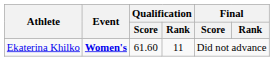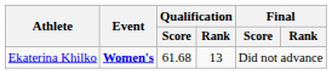Ekaterina Khilko | Qualification / Score: 61.60 -> 61.68
Ekaterina Khilko | Qualification / Rank: 11 -> 13
